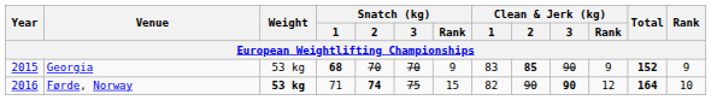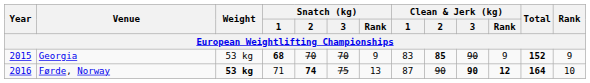Førde, Norway | Snatch (kg) / Rank: 15 -> 13
Førde, Norway | Clean & Jerk (kg) / 1: 82 -> 87
Førde, Norway | Clean & Jerk (kg) / Rank: normal -> bold
